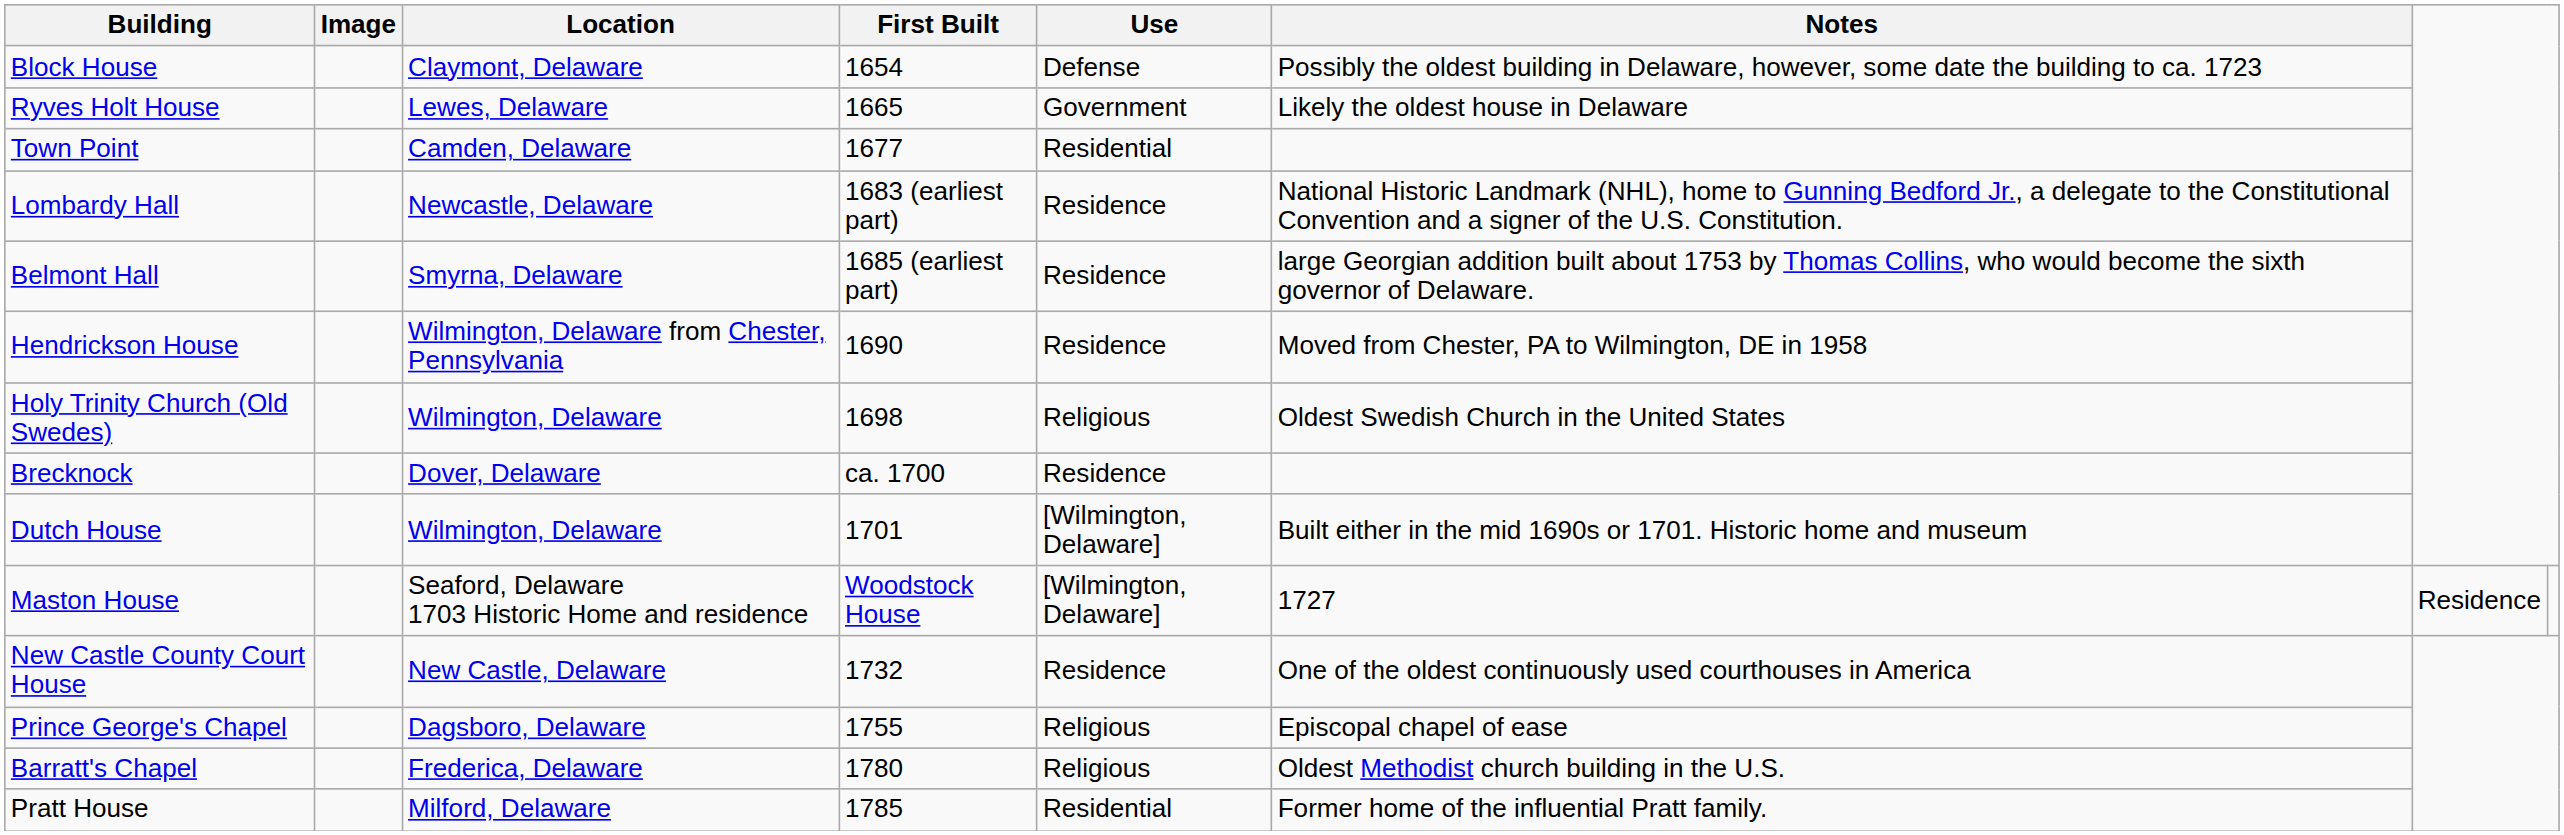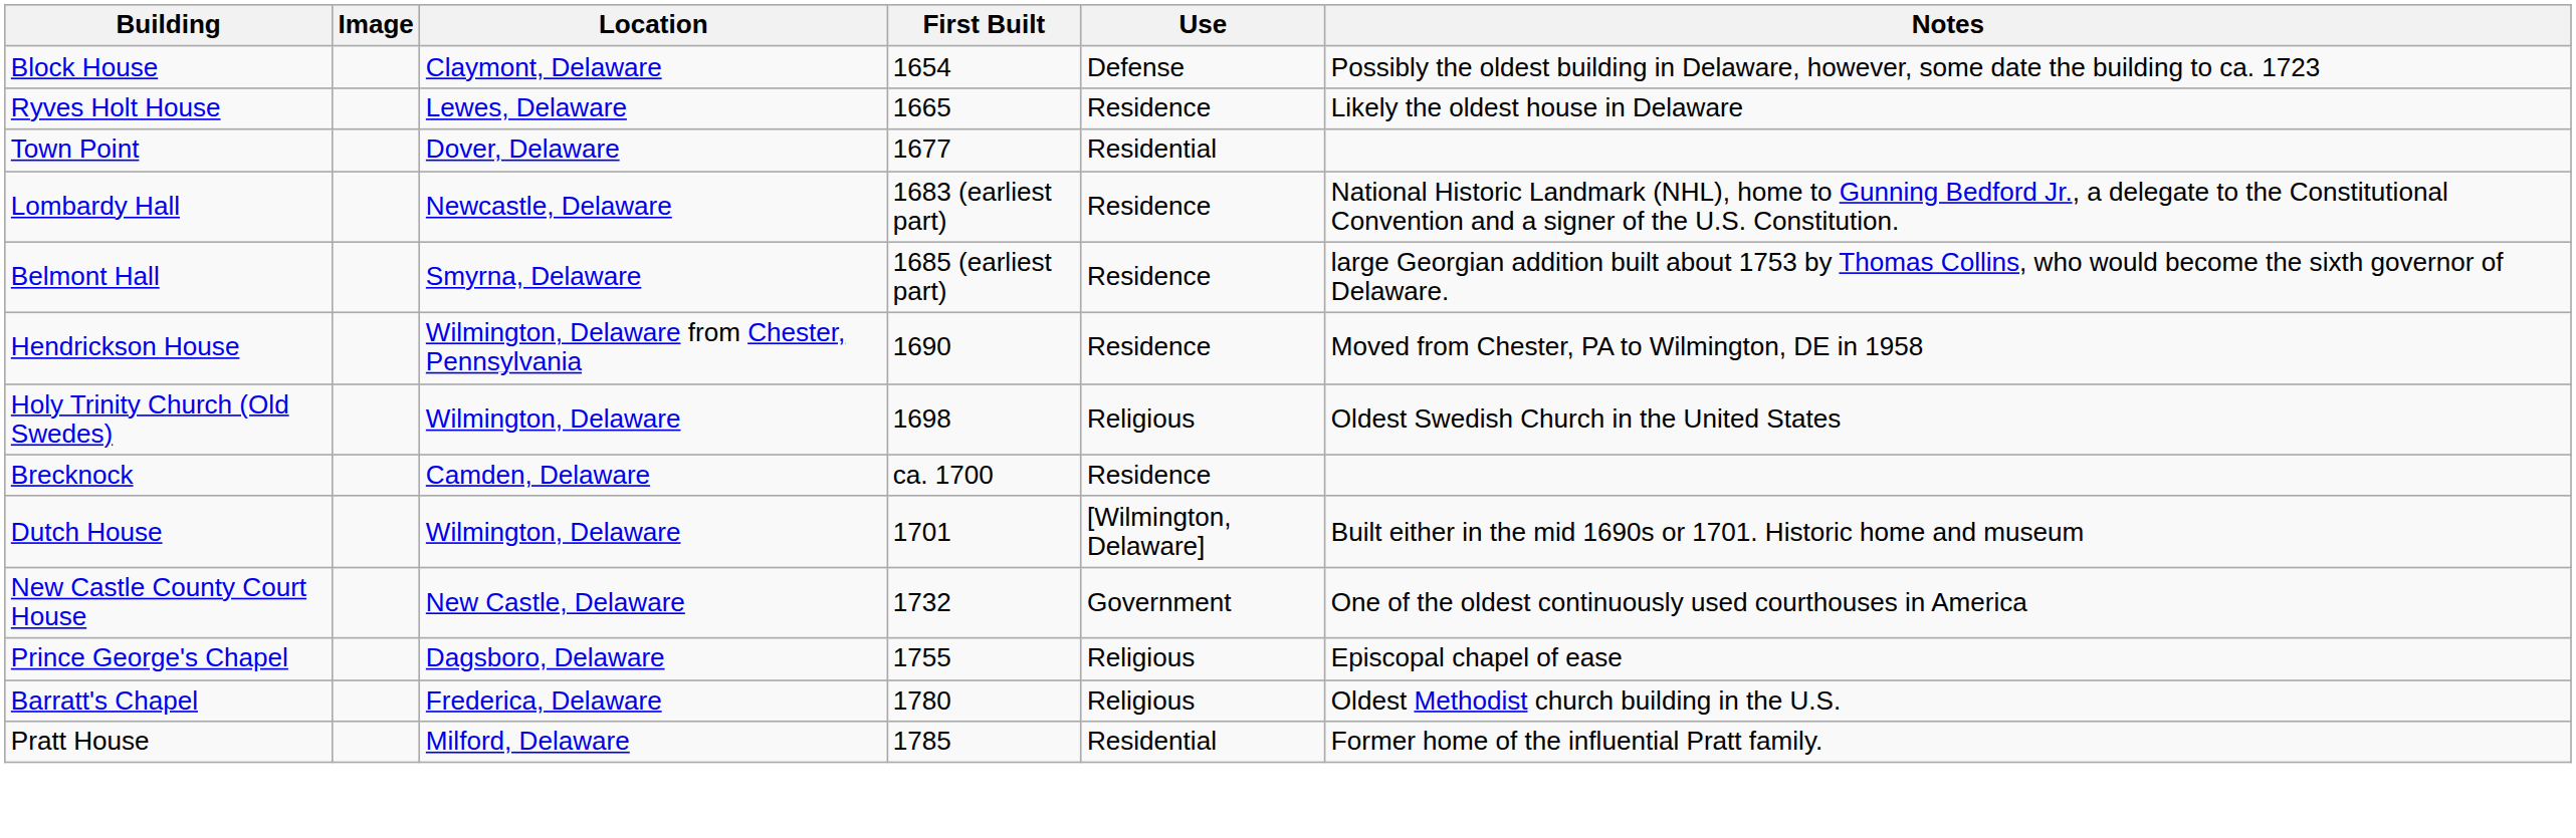Ryves Holt House | Use: Government -> Residence
Town Point | Location: Camden, Delaware -> Dover, Delaware
Brecknock | Location: Dover, Delaware -> Camden, Delaware
- row: Maston House | Seaford, Delaware 1703 Historic Home and residence | Woodstock House | [Wilmington, Delaware] | 1727 | Residence
New Castle County Court House | Use: Residence -> Government
